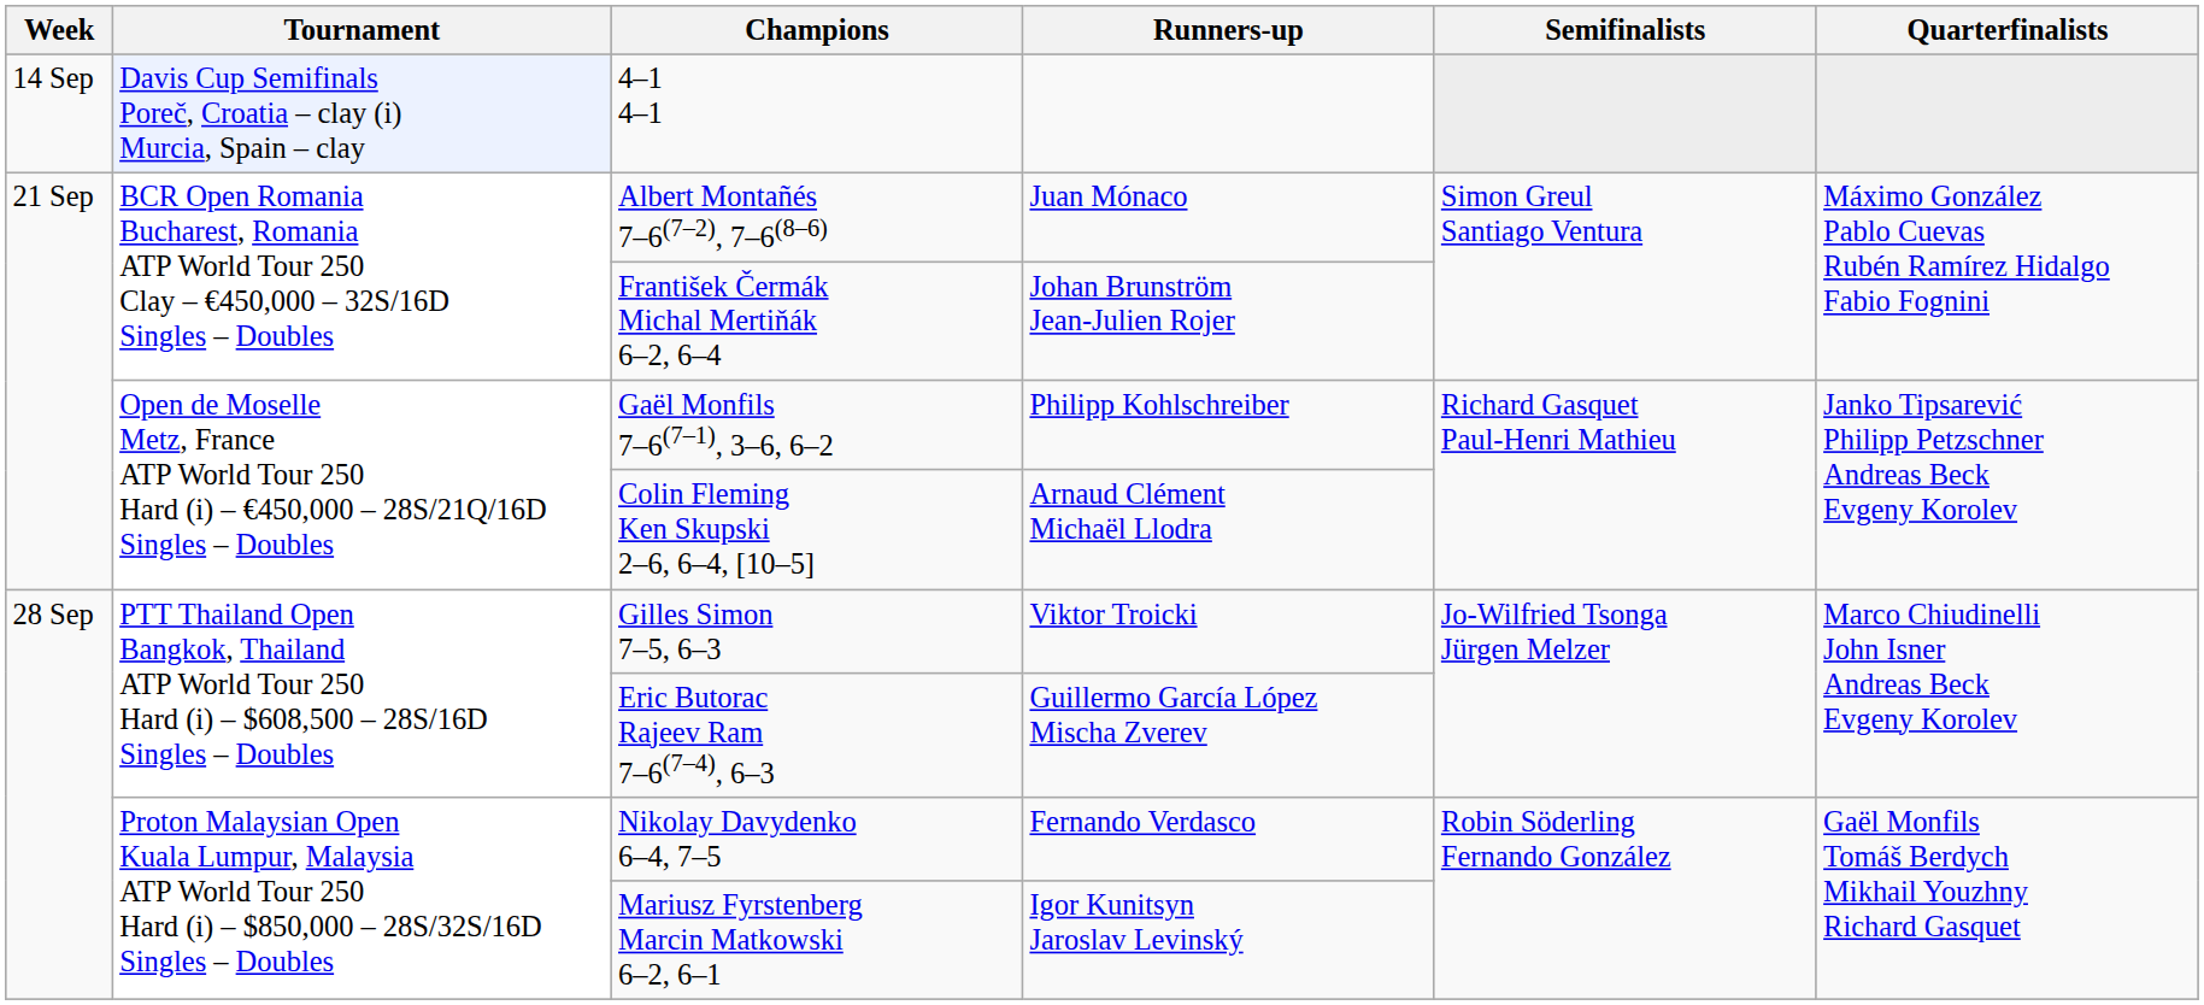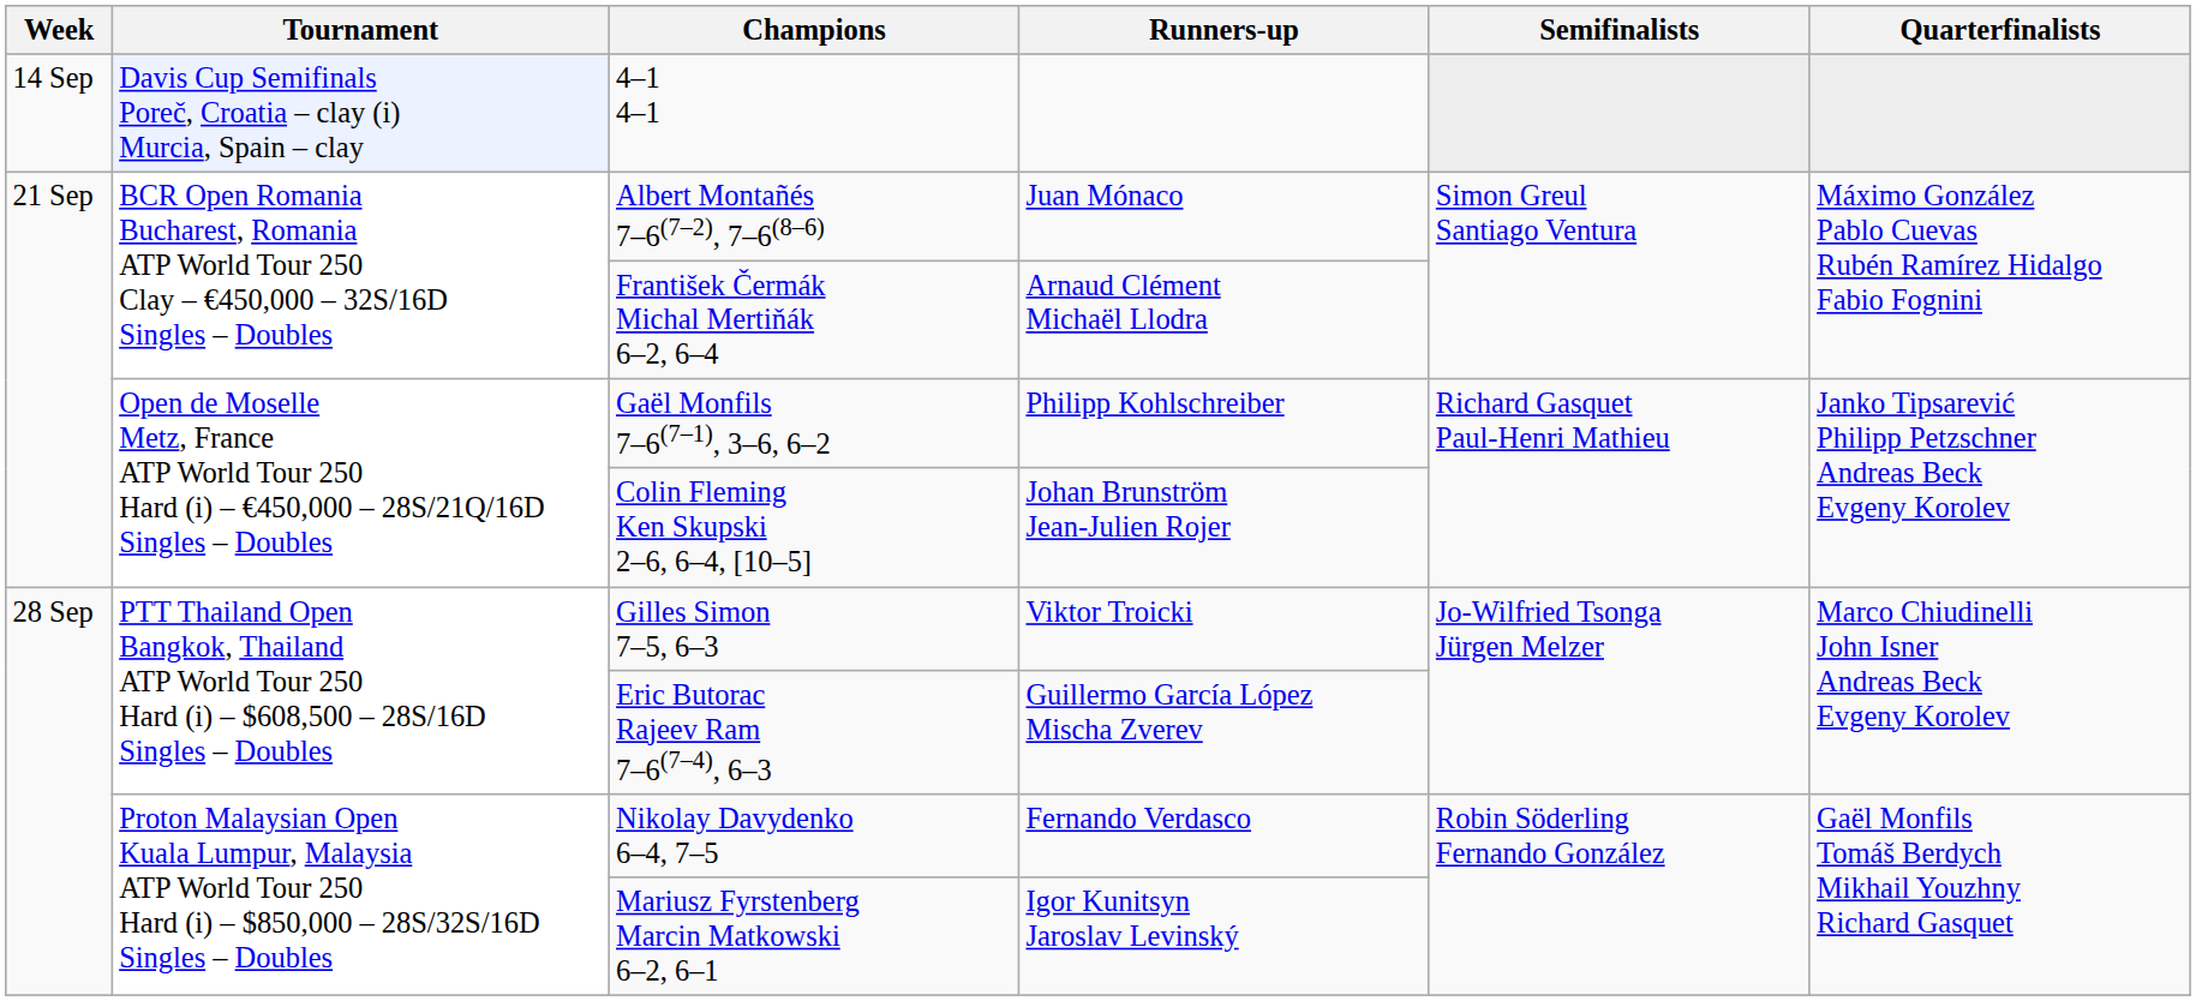František Čermák Michal Mertiňák 6–2, 6–4 | Runners-up: Johan Brunström Jean-Julien Rojer -> Arnaud Clément Michaël Llodra
Colin Fleming Ken Skupski 2–6, 6–4, [10–5] | Runners-up: Arnaud Clément Michaël Llodra -> Johan Brunström Jean-Julien Rojer
